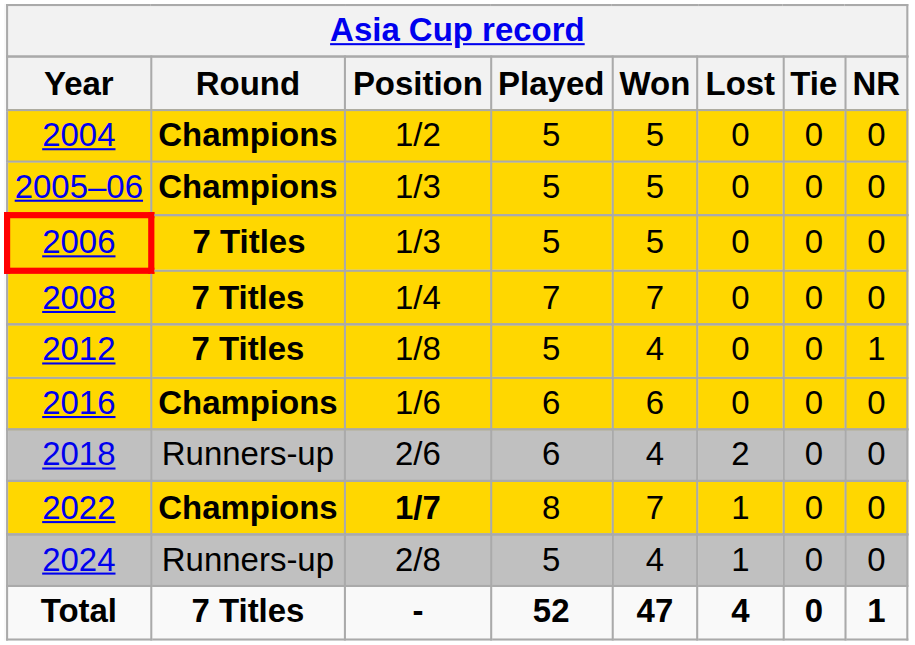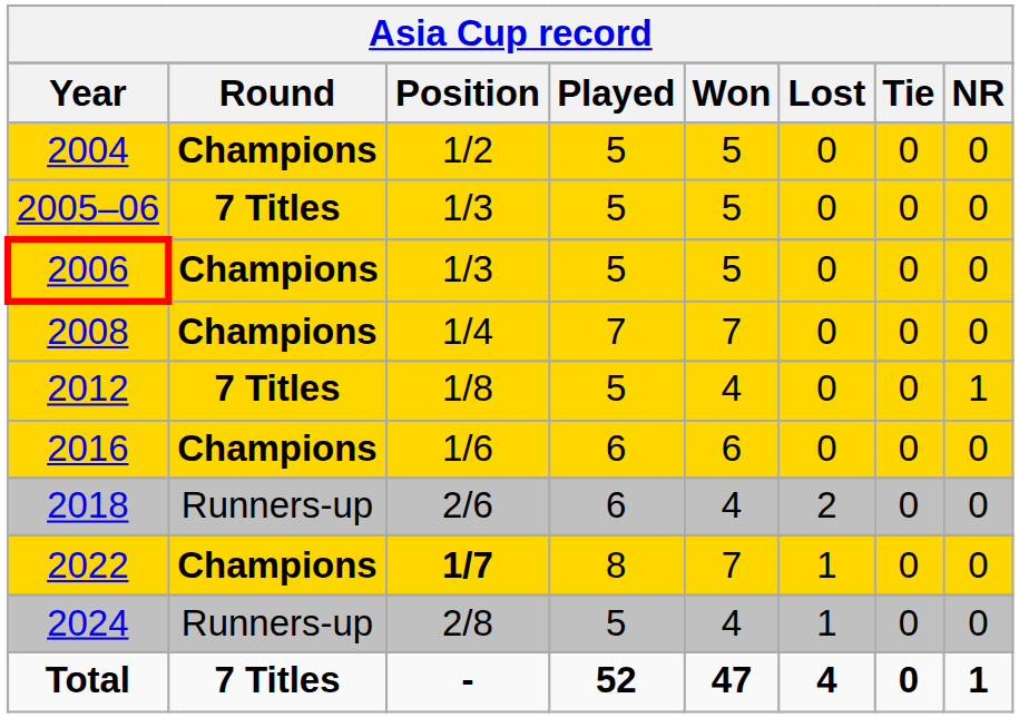2005–06 | Round: Champions -> 7 Titles
2006 | Round: 7 Titles -> Champions
2008 | Round: 7 Titles -> Champions
